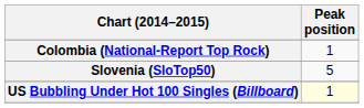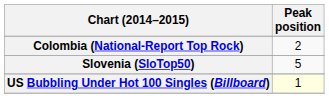Colombia (National-Report Top Rock) | Peak position: 1 -> 2
